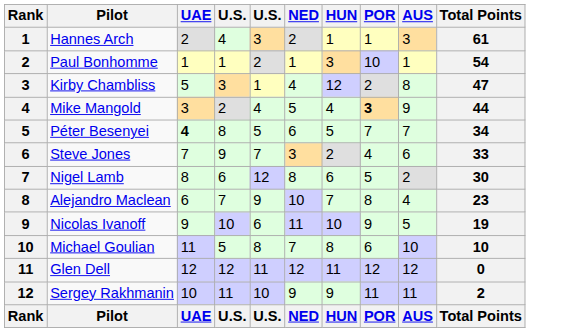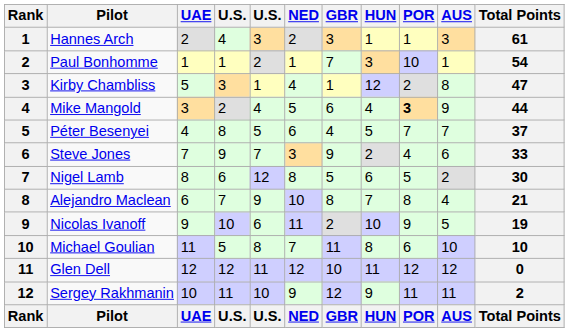+ column: GBR | 3 | 7 | 1 | 6 | 4 | 9 | 5 | 8 | 2 | 11 | 10 | 12 | GBR
Péter Besenyei | UAE: bold -> normal
Péter Besenyei | Total Points: 34 -> 37
Alejandro Maclean | Total Points: 23 -> 21
